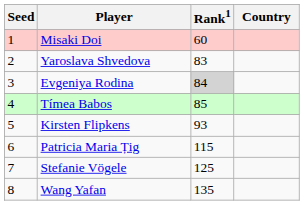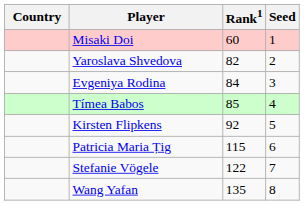columns swapped: Country <-> Seed
Yaroslava Shvedova | Rank1: 83 -> 82
Evgeniya Rodina | Rank1: lightgrey background -> no background
Kirsten Flipkens | Rank1: 93 -> 92
Stefanie Vögele | Rank1: 125 -> 122
